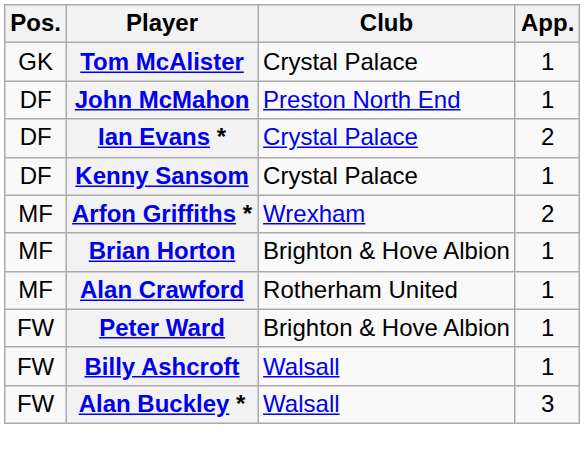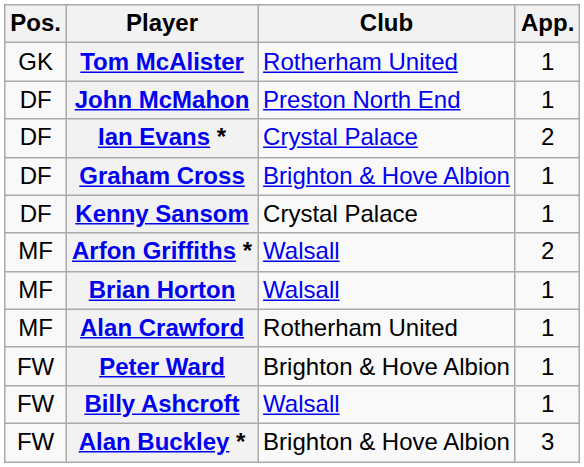Tom McAlister | Club: Crystal Palace -> Rotherham United
+ row: DF | Graham Cross | Brighton & Hove Albion | 1
Arfon Griffiths * | Club: Wrexham -> Walsall
Brian Horton | Club: Brighton & Hove Albion -> Walsall
Alan Buckley * | Club: Walsall -> Brighton & Hove Albion
